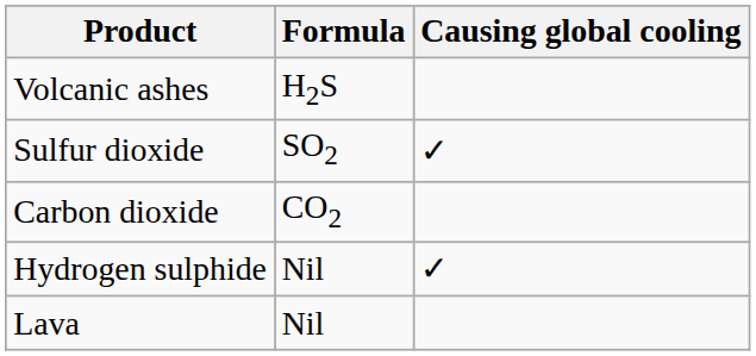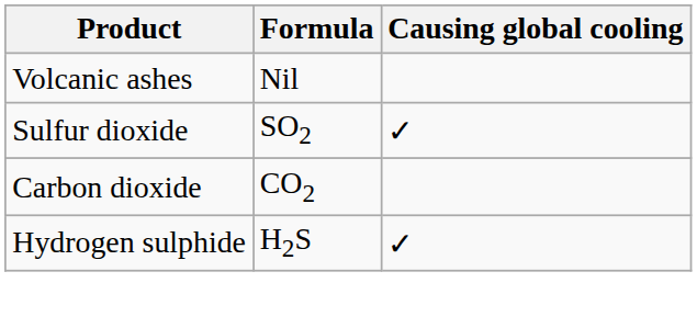Volcanic ashes | Formula: H2S -> Nil
Hydrogen sulphide | Formula: Nil -> H2S
- row: Lava | Nil
